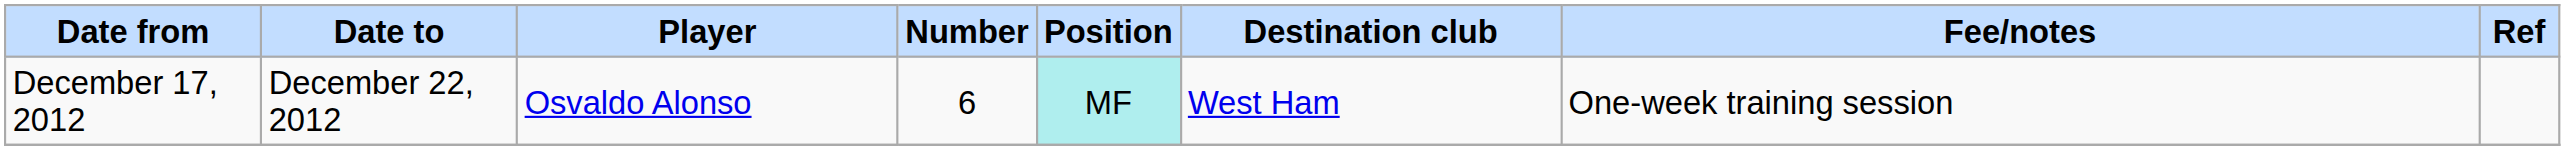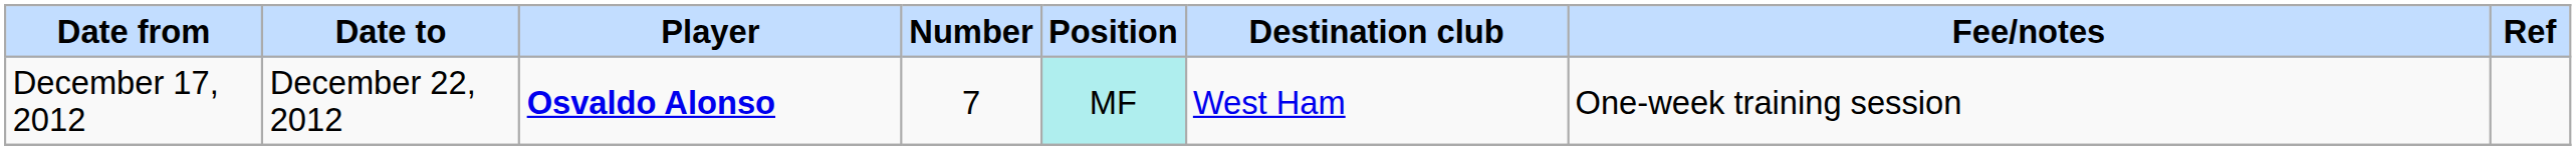December 17, 2012 | Player: normal -> bold
December 17, 2012 | Number: 6 -> 7
